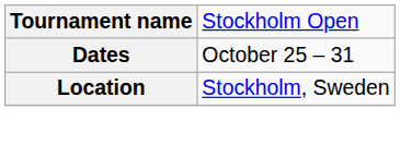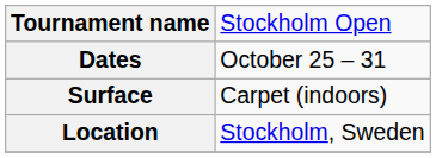+ row: Surface | Carpet (indoors)
